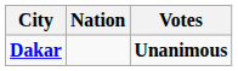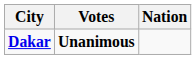columns swapped: Nation <-> Votes
